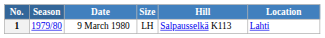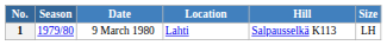columns swapped: Location <-> Size
